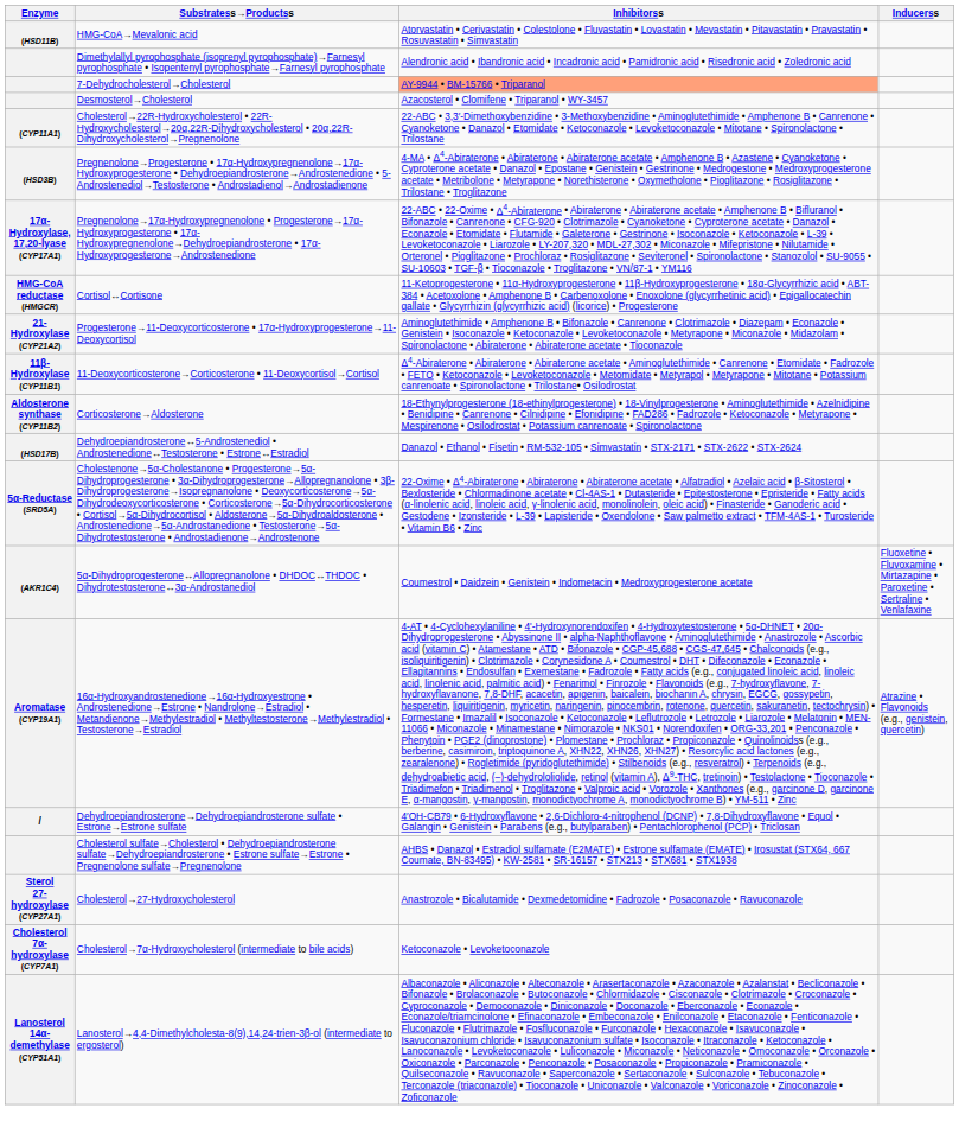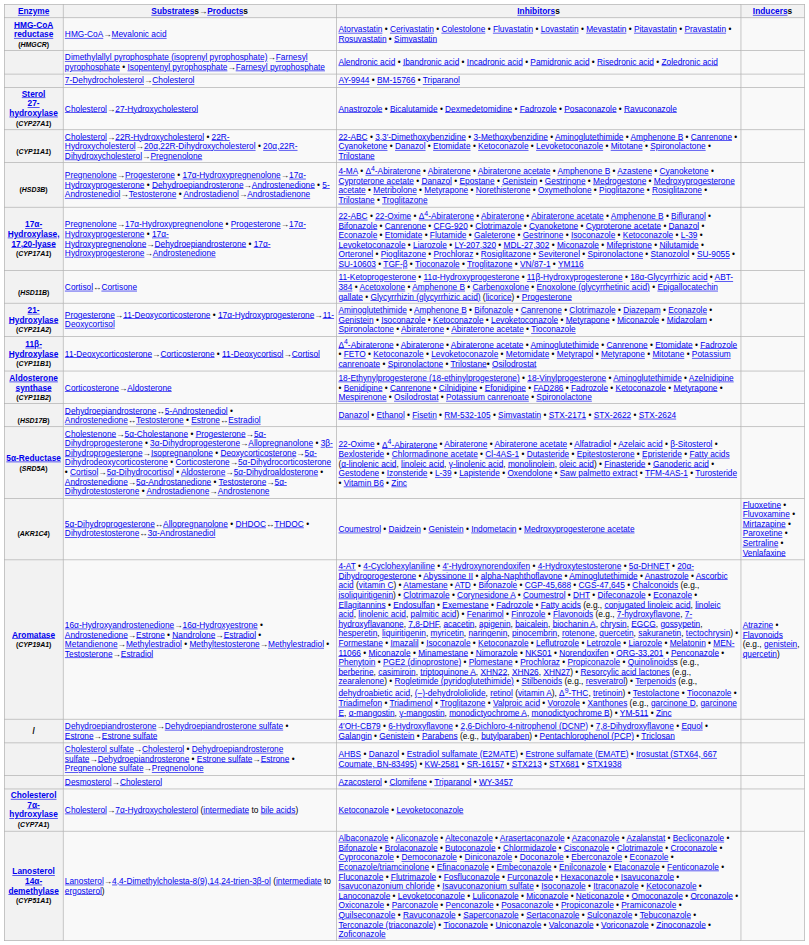HMG-CoA→Mevalonic acid | Enzyme: (HSD11B) -> HMG-CoA reductase (HMGCR)
7-Dehydrocholesterol→Cholesterol | Inhibitorss: lightsalmon background -> no background
rows swapped: Desmosterol→Cholesterol <-> Cholesterol→27-Hydroxycholesterol
Cortisol↔Cortisone | Enzyme: HMG-CoA reductase (HMGCR) -> (HSD11B)
